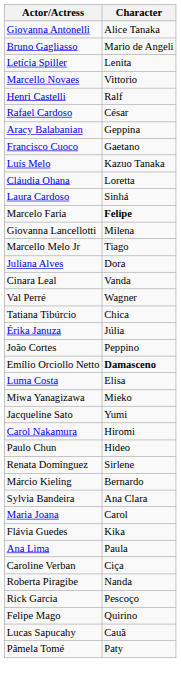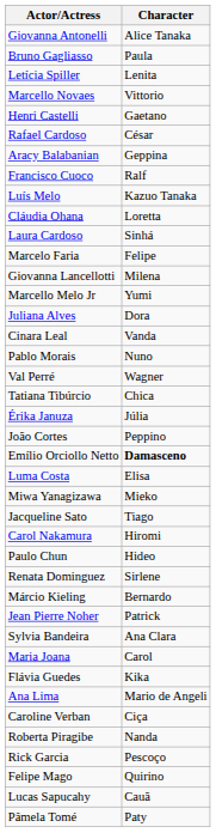Bruno Gagliasso | Character: Mario de Angeli -> Paula
Henri Castelli | Character: Ralf -> Gaetano
Francisco Cuoco | Character: Gaetano -> Ralf
Marcelo Faria | Character: bold -> normal
Marcello Melo Jr | Character: Tiago -> Yumi
+ row: Pablo Morais | Nuno
Jacqueline Sato | Character: Yumi -> Tiago
+ row: Jean Pierre Noher | Patrick
Ana Lima | Character: Paula -> Mario de Angeli
